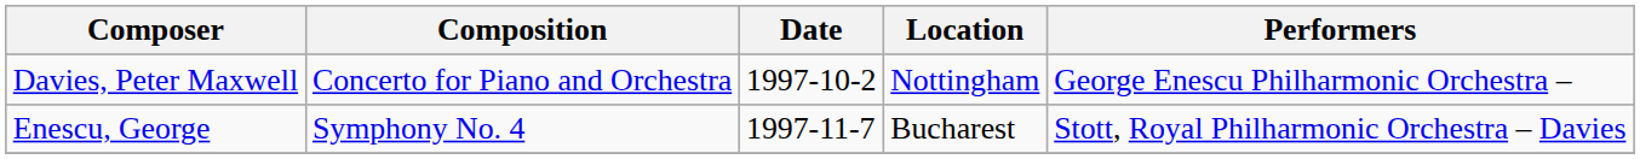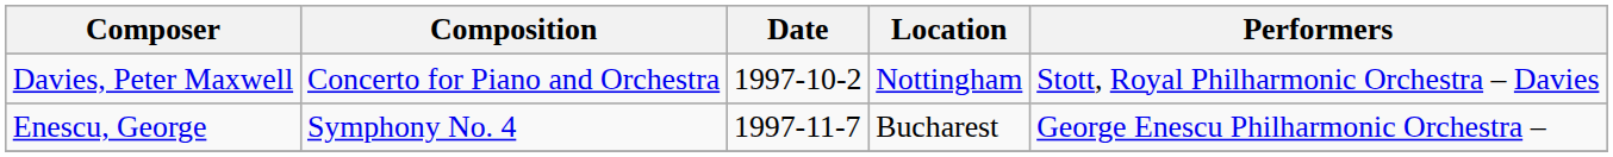Davies, Peter Maxwell | Performers: George Enescu Philharmonic Orchestra – -> Stott, Royal Philharmonic Orchestra – Davies
Enescu, George | Performers: Stott, Royal Philharmonic Orchestra – Davies -> George Enescu Philharmonic Orchestra –
